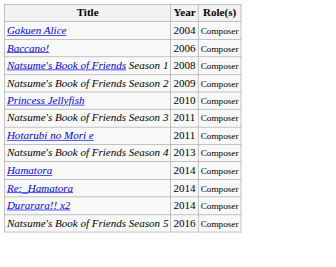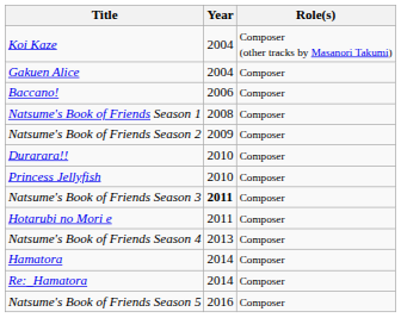+ row: Koi Kaze | 2004 | Composer (other tracks by Masanori Takumi)
+ row: Durarara!! | 2010 | Composer
Natsume's Book of Friends Season 3 | Year: normal -> bold
- row: Durarara!! x2 | 2014 | Composer
